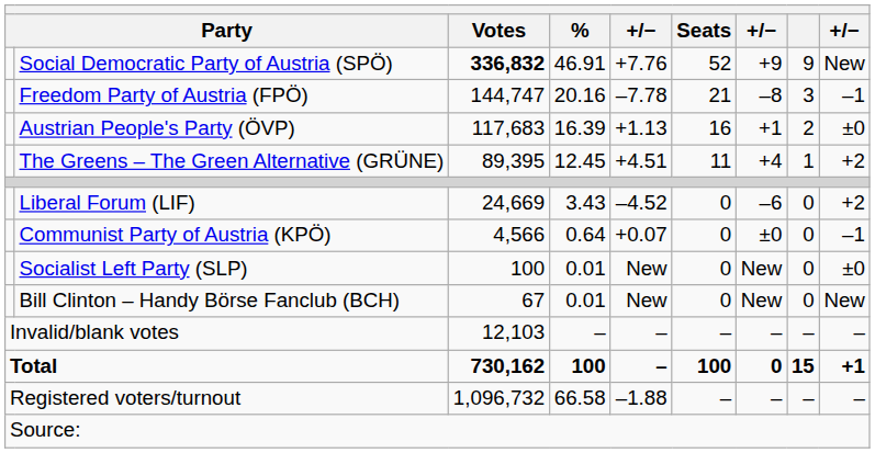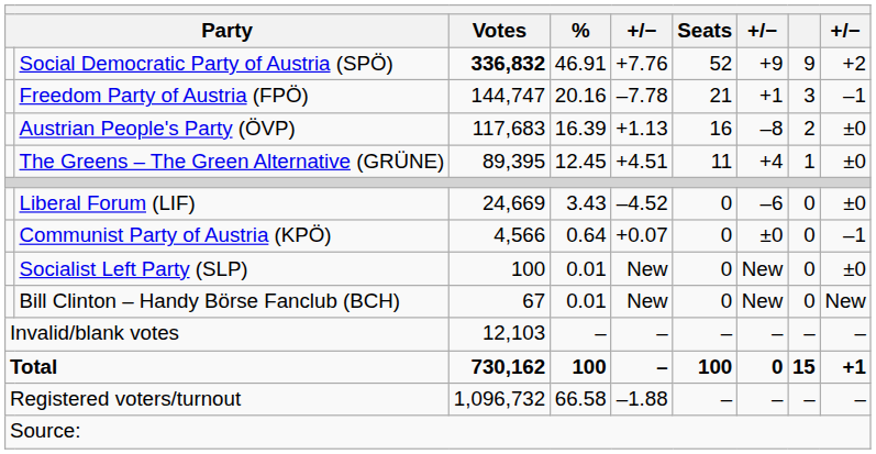Social Democratic Party of Austria (SPÖ) | column 9: New -> +2
Freedom Party of Austria (FPÖ) | column 7: –8 -> +1
Austrian People's Party (ÖVP) | column 7: +1 -> –8
The Greens – The Green Alternative (GRÜNE) | column 9: +2 -> ±0
Liberal Forum (LIF) | column 9: +2 -> ±0
